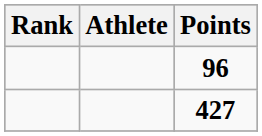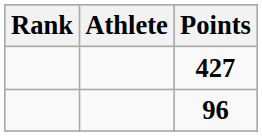rows swapped: 427 <-> 96
